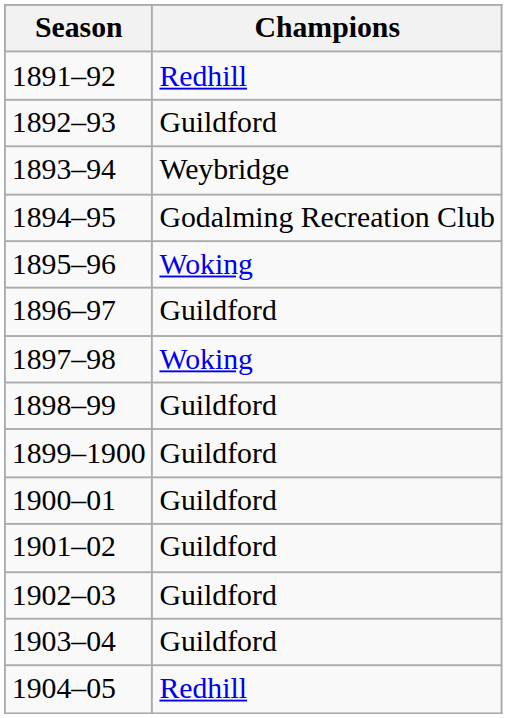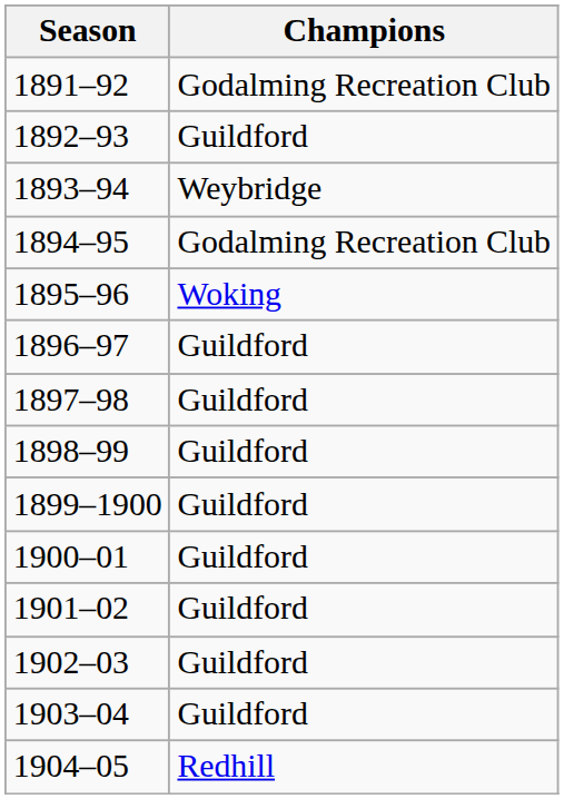1891–92 | Champions: Redhill -> Godalming Recreation Club
1897–98 | Champions: Woking -> Guildford
